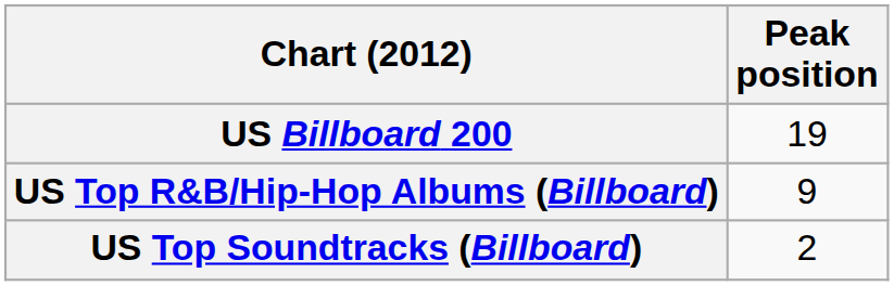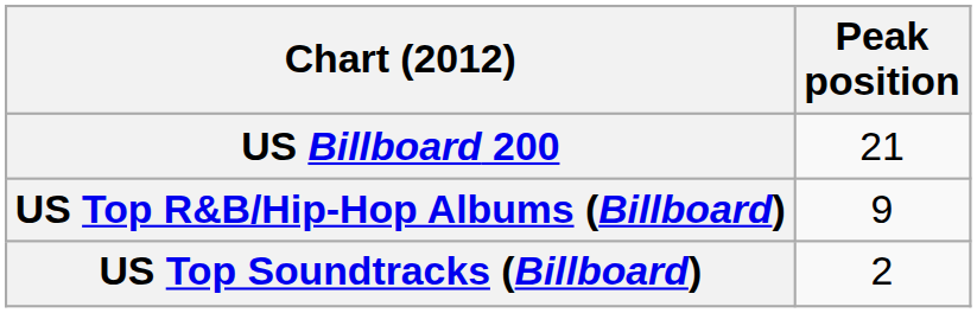US Billboard 200 | Peak position: 19 -> 21
